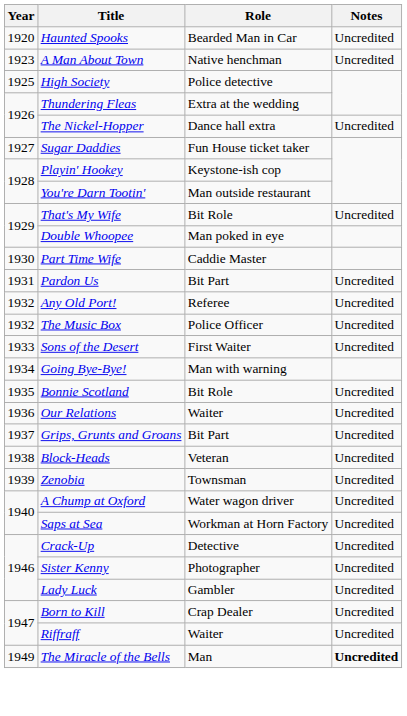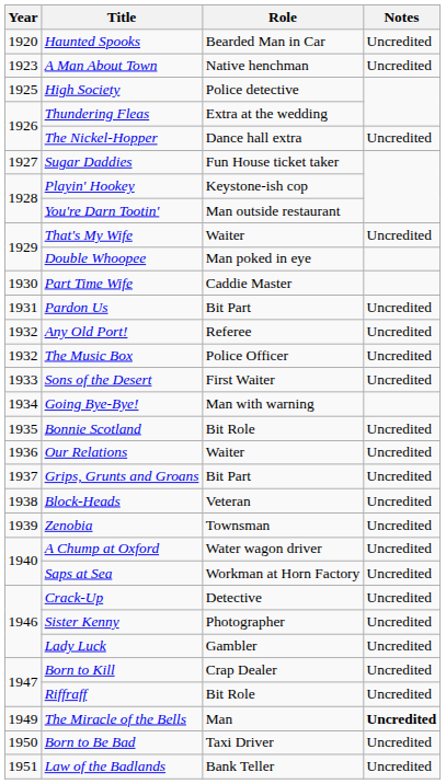That's My Wife | Role: Bit Role -> Waiter
Riffraff | Role: Waiter -> Bit Role
+ row: 1950 | Born to Be Bad | Taxi Driver | Uncredited
+ row: 1951 | Law of the Badlands | Bank Teller | Uncredited
